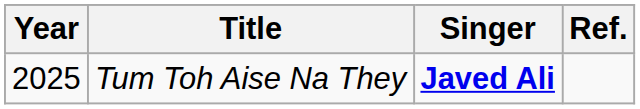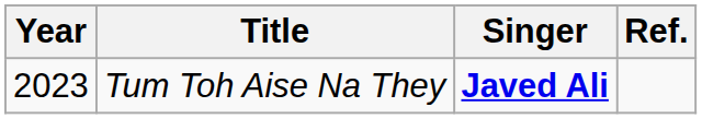Tum Toh Aise Na They | Year: 2025 -> 2023
